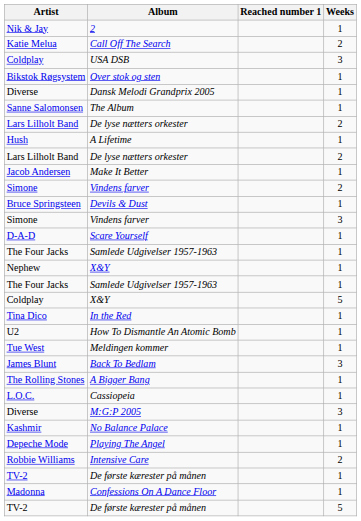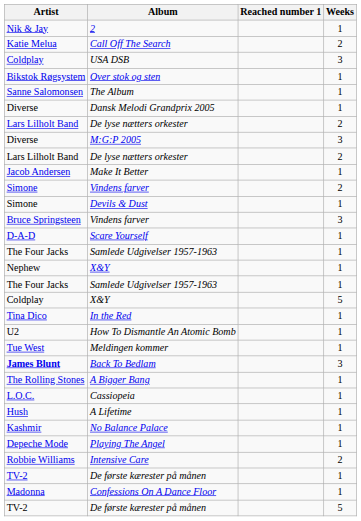rows swapped: Dansk Melodi Grandprix 2005 <-> The Album
rows swapped: A Lifetime <-> M:G:P 2005
Devils & Dust | Artist: Bruce Springsteen -> Simone
Vindens farver / 3 | Artist: Simone -> Bruce Springsteen
Back To Bedlam | Artist: normal -> bold
